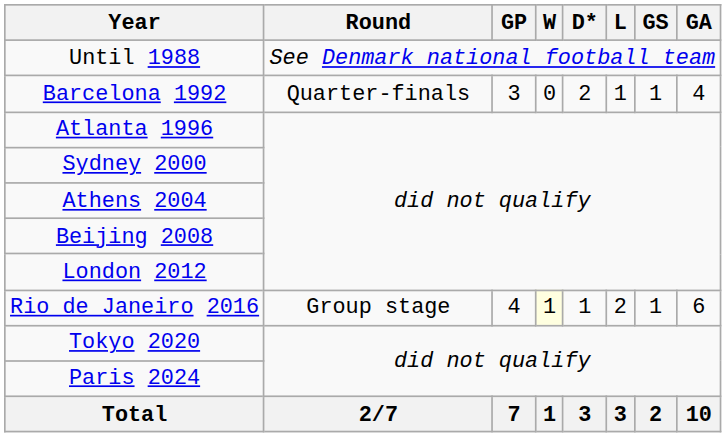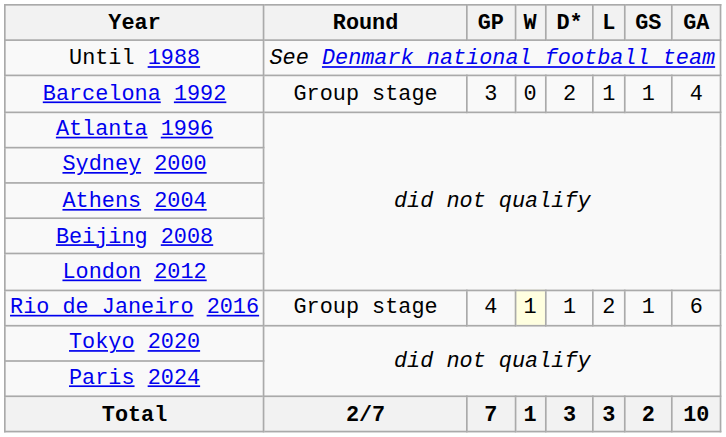Barcelona 1992 | Round: Quarter-finals -> Group stage
